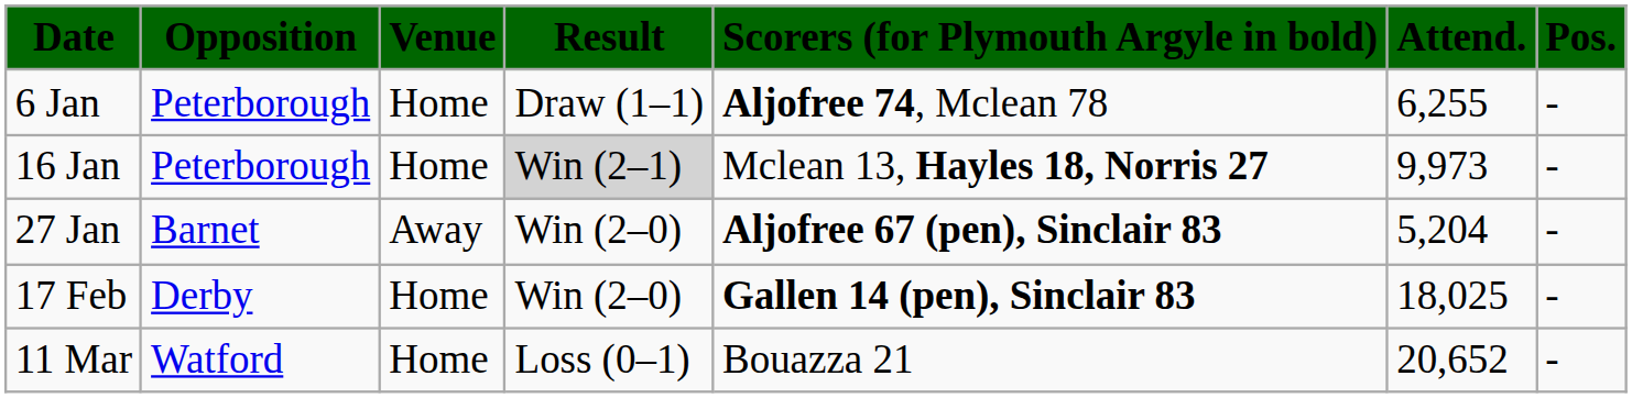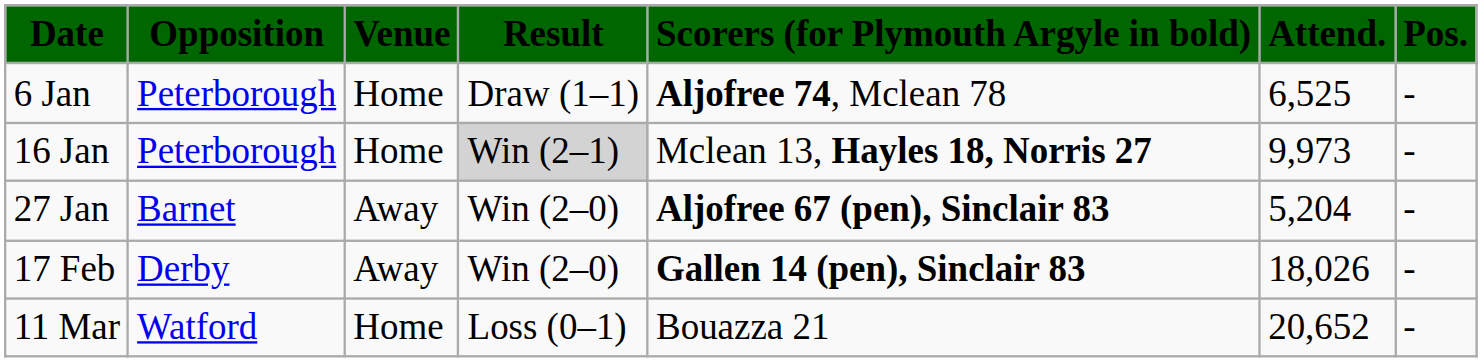6 Jan | Attend.: 6,255 -> 6,525
17 Feb | Venue: Home -> Away
17 Feb | Attend.: 18,025 -> 18,026
